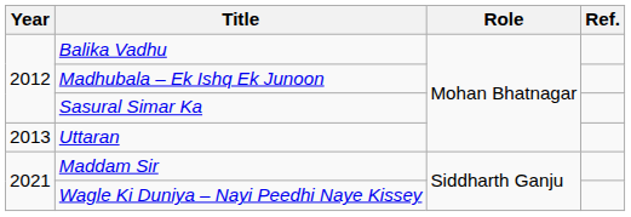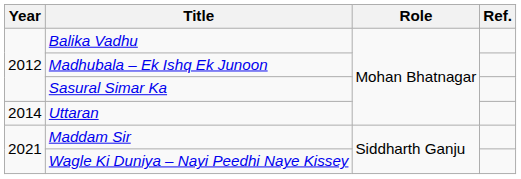Uttaran | Year: 2013 -> 2014
